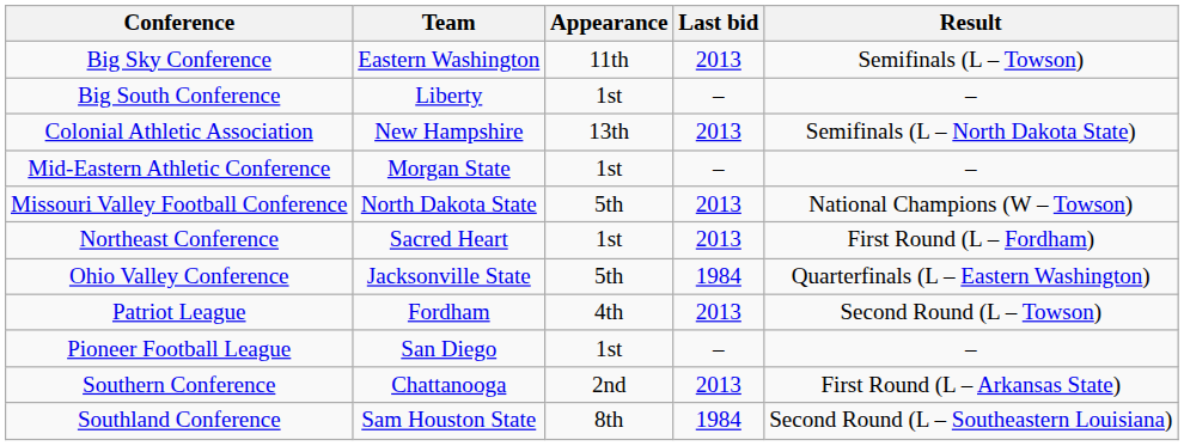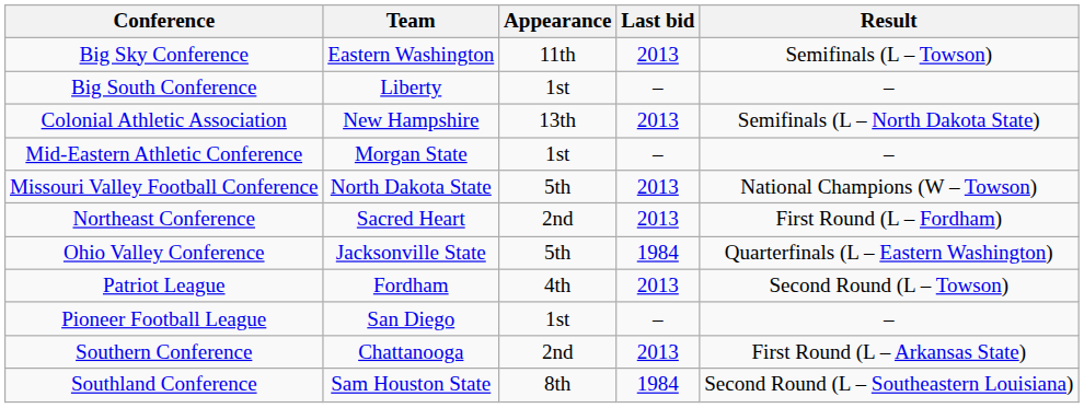Northeast Conference | Appearance: 1st -> 2nd
